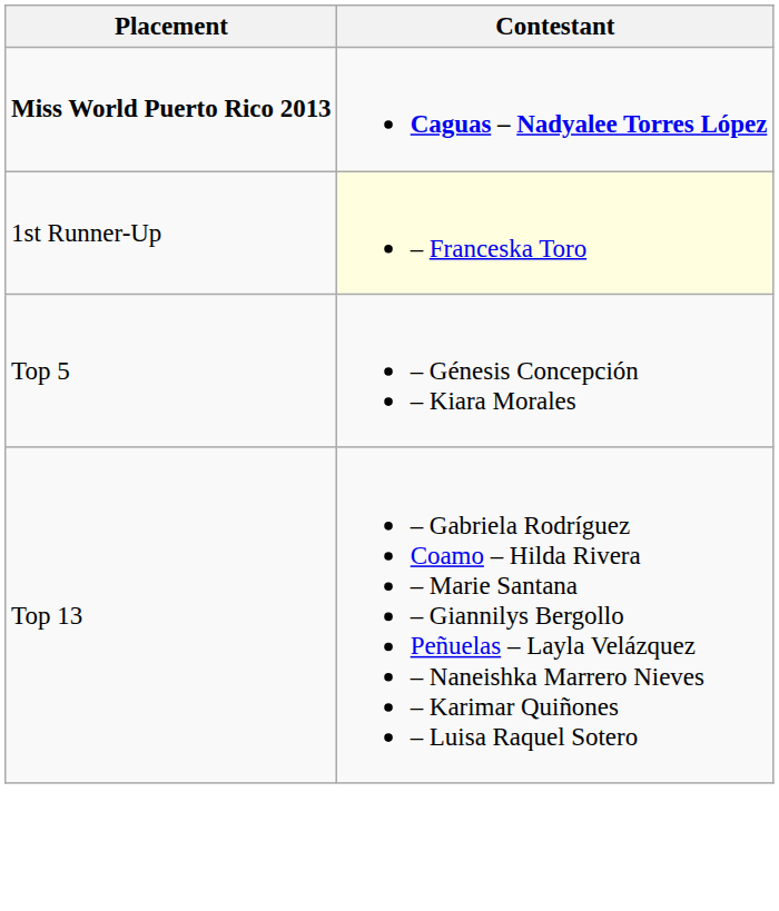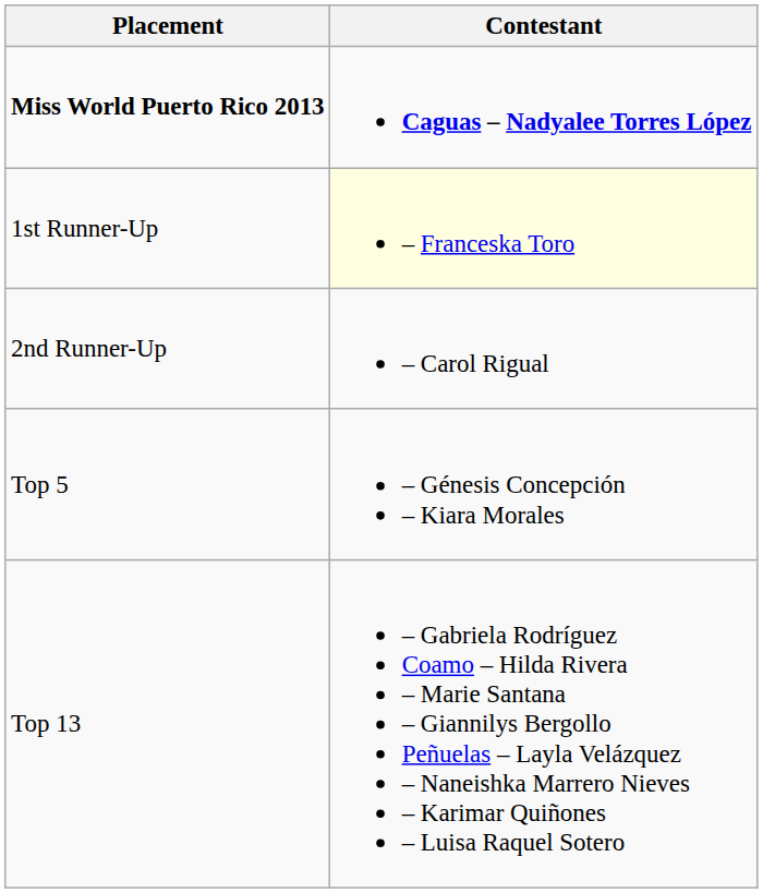+ row: 2nd Runner-Up | – Carol Rigual
